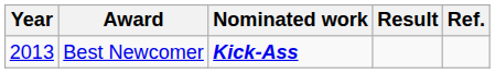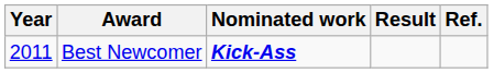Best Newcomer | Year: 2013 -> 2011
